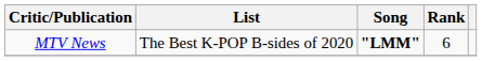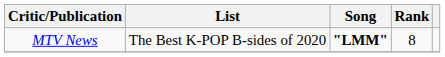MTV News | Rank: 6 -> 8
